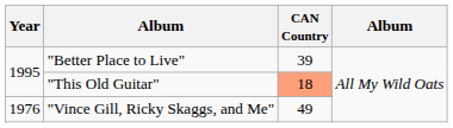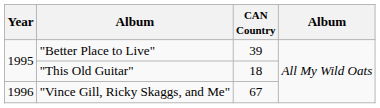"This Old Guitar" | CAN Country: lightsalmon background -> no background
"Vince Gill, Ricky Skaggs, and Me" | Year: 1976 -> 1996
"Vince Gill, Ricky Skaggs, and Me" | CAN Country: 49 -> 67
